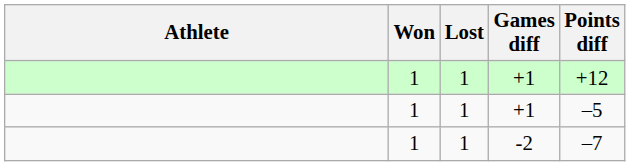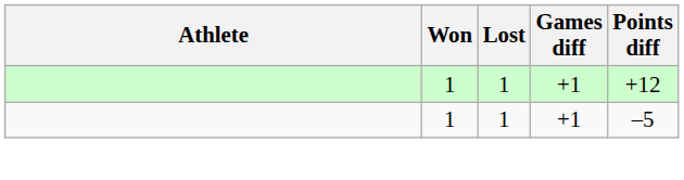- row: 1 | 1 | -2 | –7
